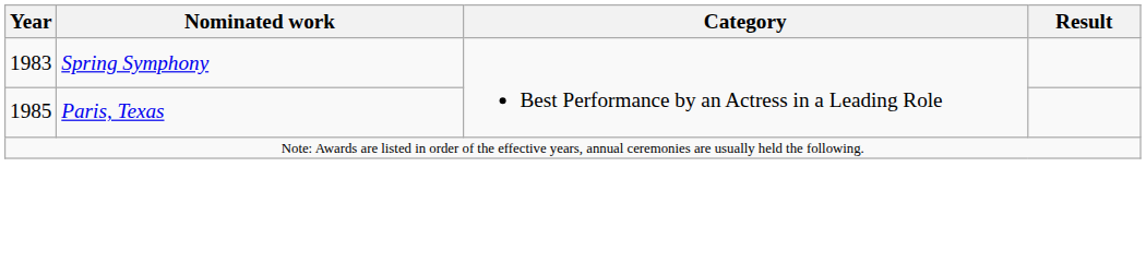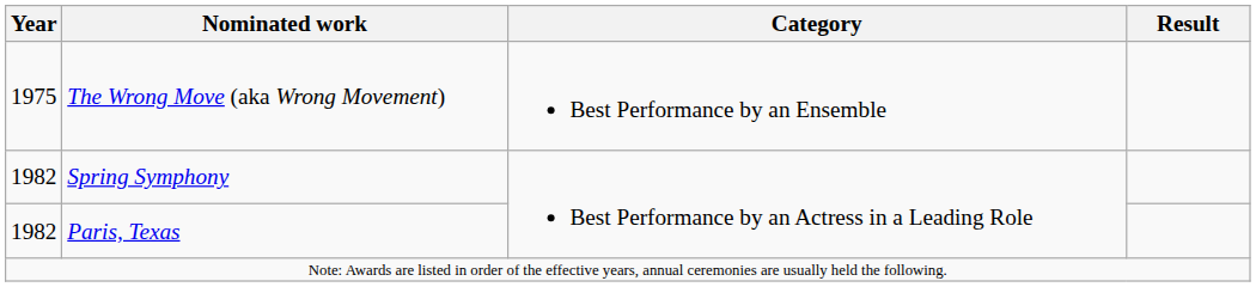+ row: 1975 | The Wrong Move (aka Wrong Movement) | Best Performance by an Ensemble
Spring Symphony | Year: 1983 -> 1982
Paris, Texas | Year: 1985 -> 1982
